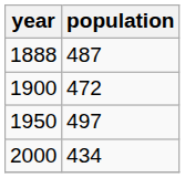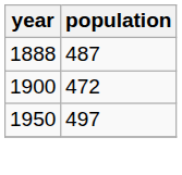- row: 2000 | 434
